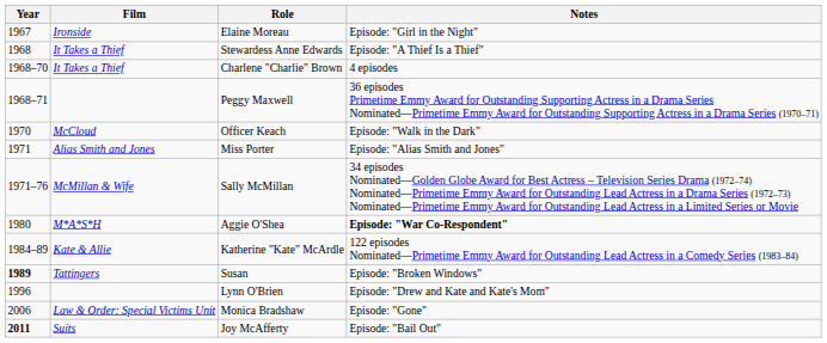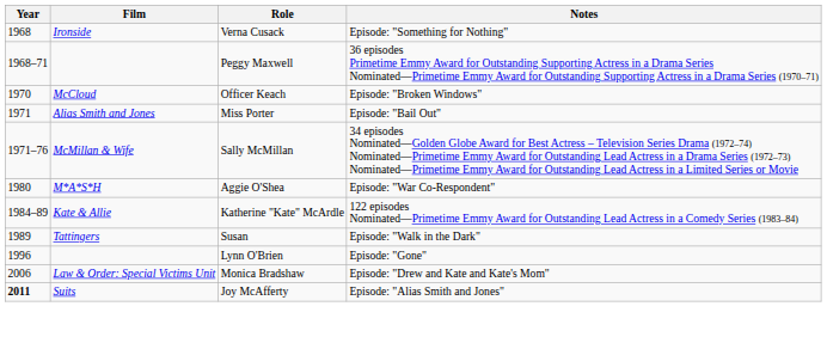- row: 1967 | Ironside | Elaine Moreau | Episode: "Girl in the Night"
+ row: 1968 | Ironside | Verna Cusack | Episode: "Something for Nothing"
- row: 1968 | It Takes a Thief | Stewardess Anne Edwards | Episode: "A Thief Is a Thief"
- row: 1968–70 | It Takes a Thief | Charlene "Charlie" Brown | 4 episodes
Officer Keach | Notes: Episode: "Walk in the Dark" -> Episode: "Broken Windows"
Miss Porter | Notes: Episode: "Alias Smith and Jones" -> Episode: "Bail Out"
Aggie O'Shea | Notes: bold -> normal
Susan | Year: bold -> normal
Susan | Notes: Episode: "Broken Windows" -> Episode: "Walk in the Dark"
Lynn O'Brien | Notes: Episode: "Drew and Kate and Kate's Mom" -> Episode: "Gone"
Monica Bradshaw | Notes: Episode: "Gone" -> Episode: "Drew and Kate and Kate's Mom"
Joy McAfferty | Notes: Episode: "Bail Out" -> Episode: "Alias Smith and Jones"
